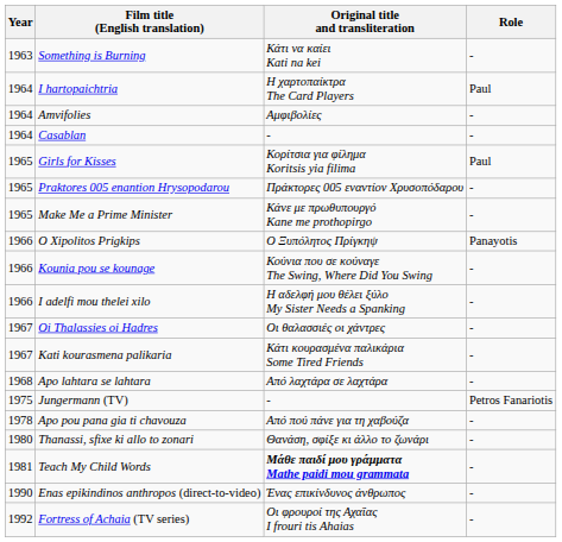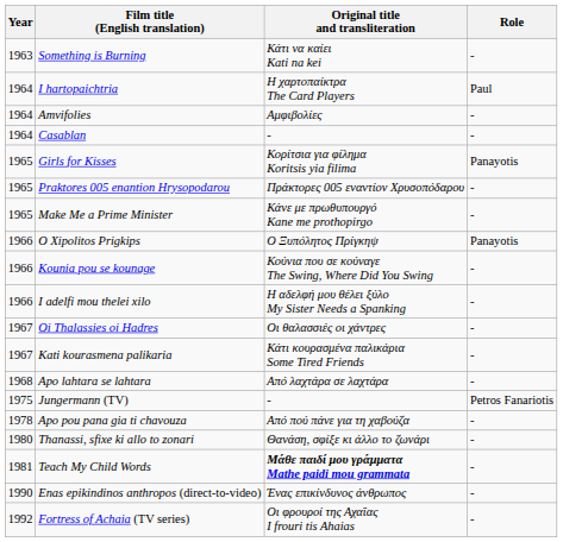Girls for Kisses | Role: Paul -> Panayotis
